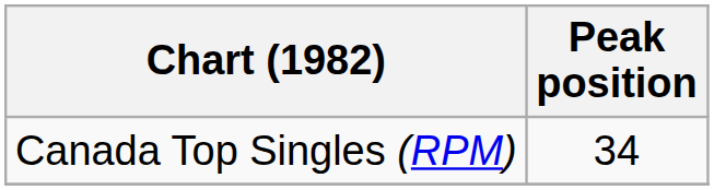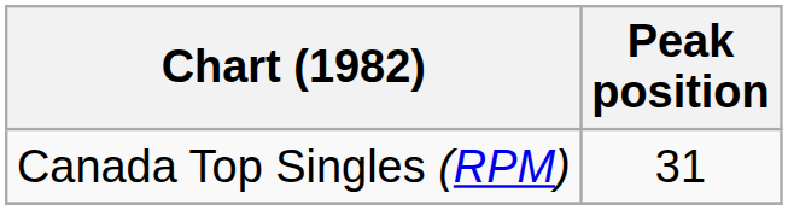Canada Top Singles (RPM) | Peak position: 34 -> 31
